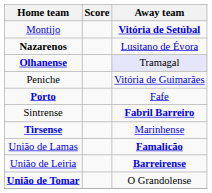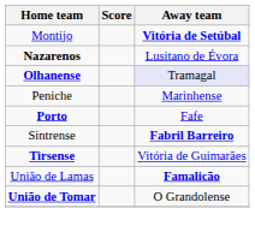Peniche | Away team: Vitória de Guimarães -> Marinhense
Tirsense | Away team: Marinhense -> Vitória de Guimarães
- row: União de Leiria | Barreirense
